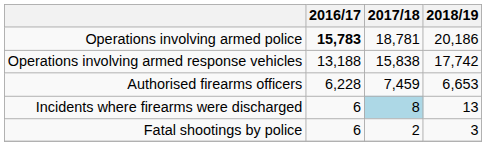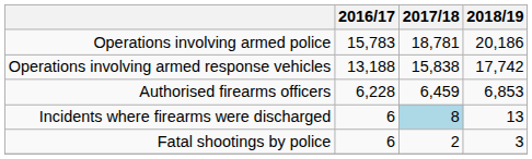Operations involving armed police | 2016/17: bold -> normal
Authorised firearms officers | 2017/18: 7,459 -> 6,459
Authorised firearms officers | 2018/19: 6,653 -> 6,853
